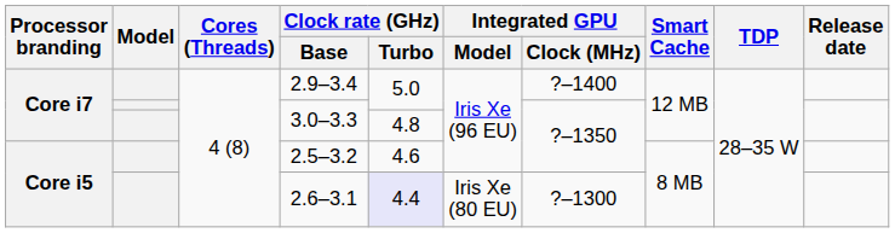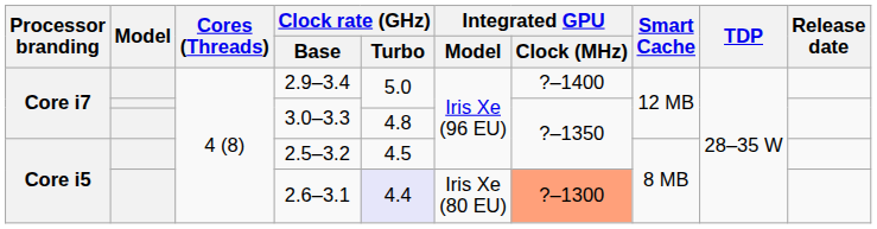2.5–3.2 | Clock rate (GHz) / Turbo: 4.6 -> 4.5
2.6–3.1 | Integrated GPU / Clock (MHz): no background -> lightsalmon background
